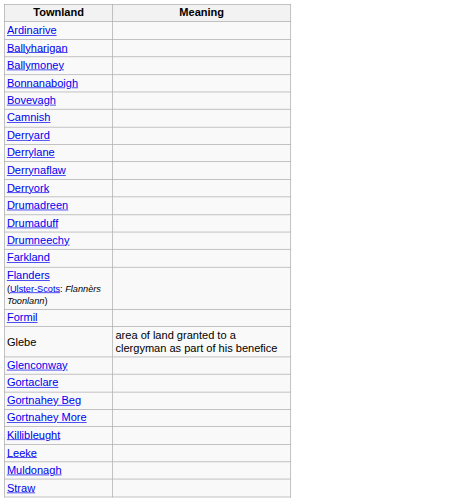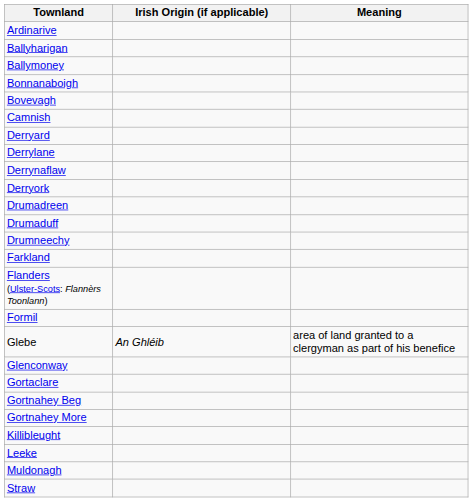+ column: Irish Origin (if applicable) | An Ghléib
